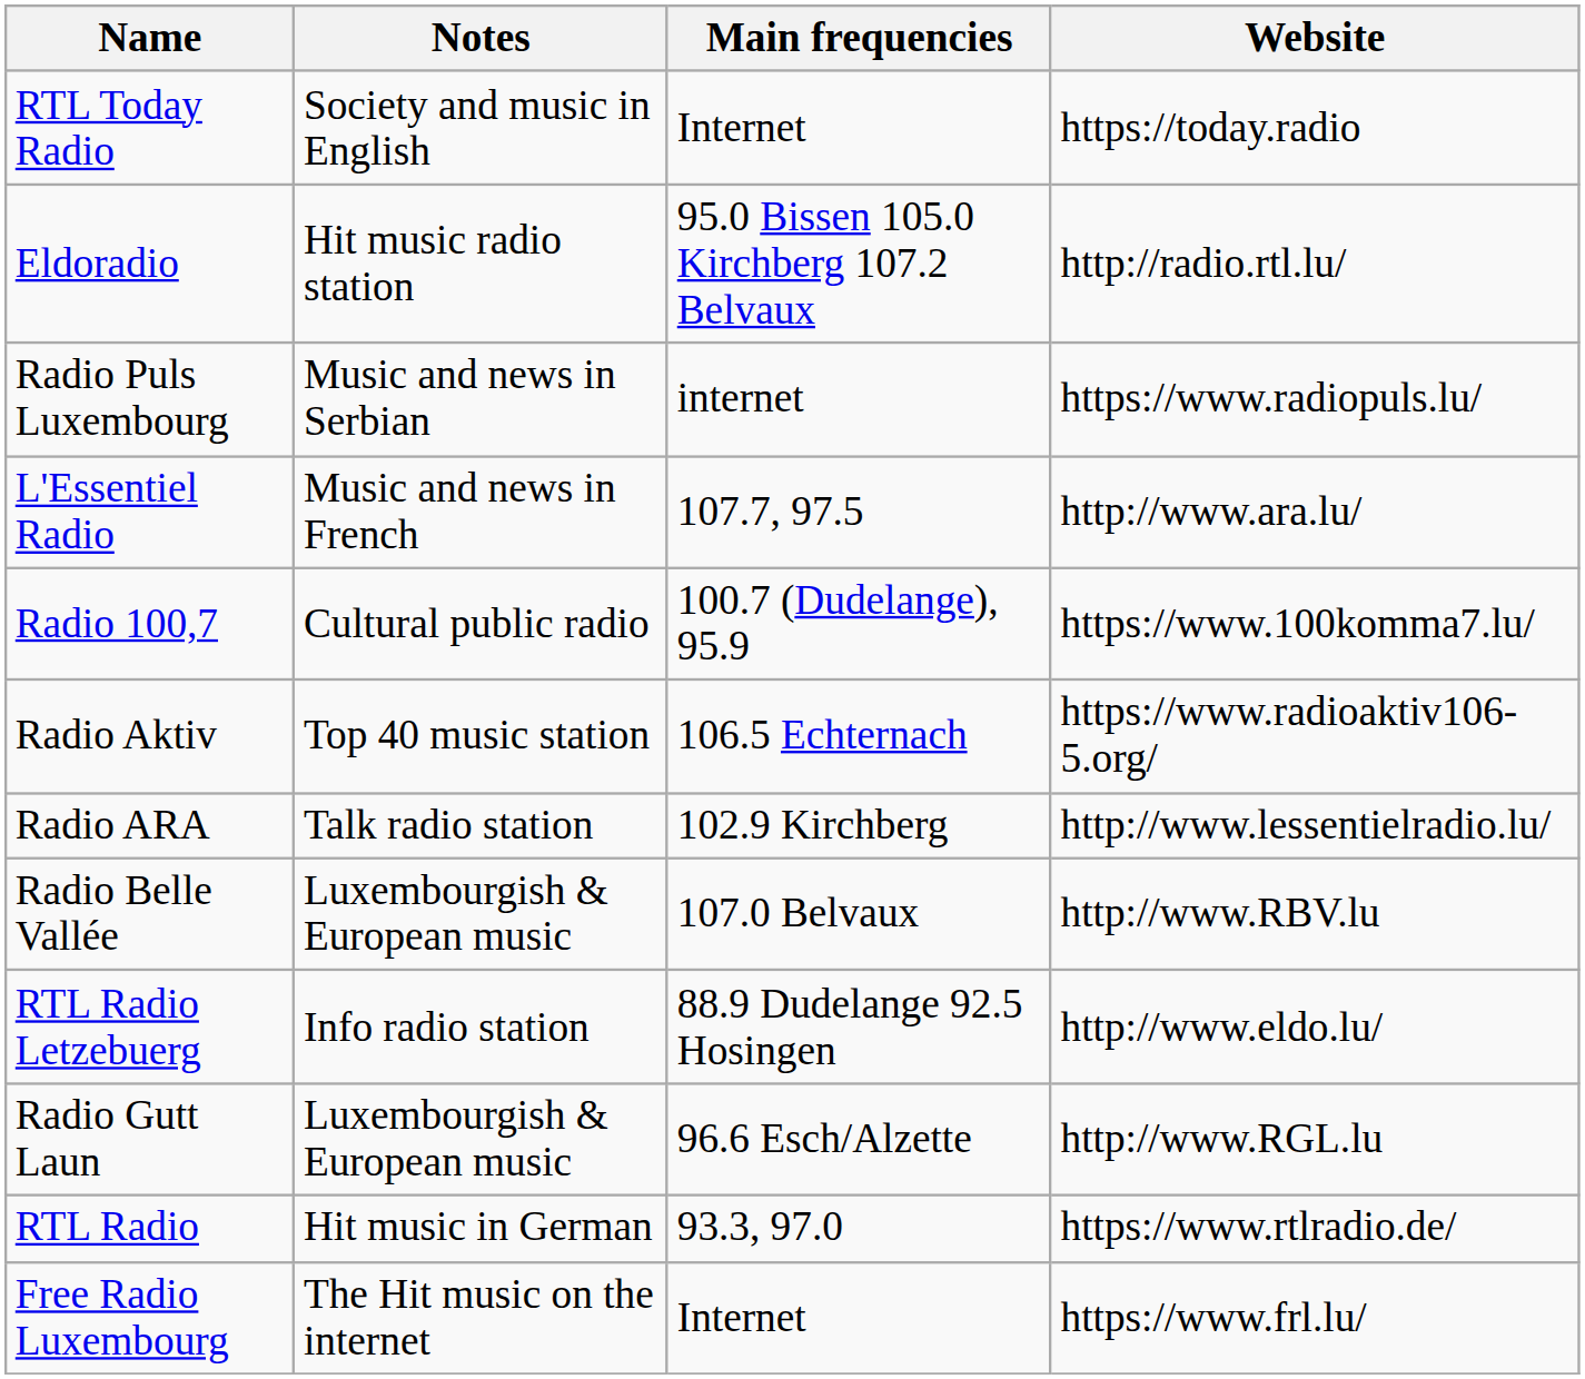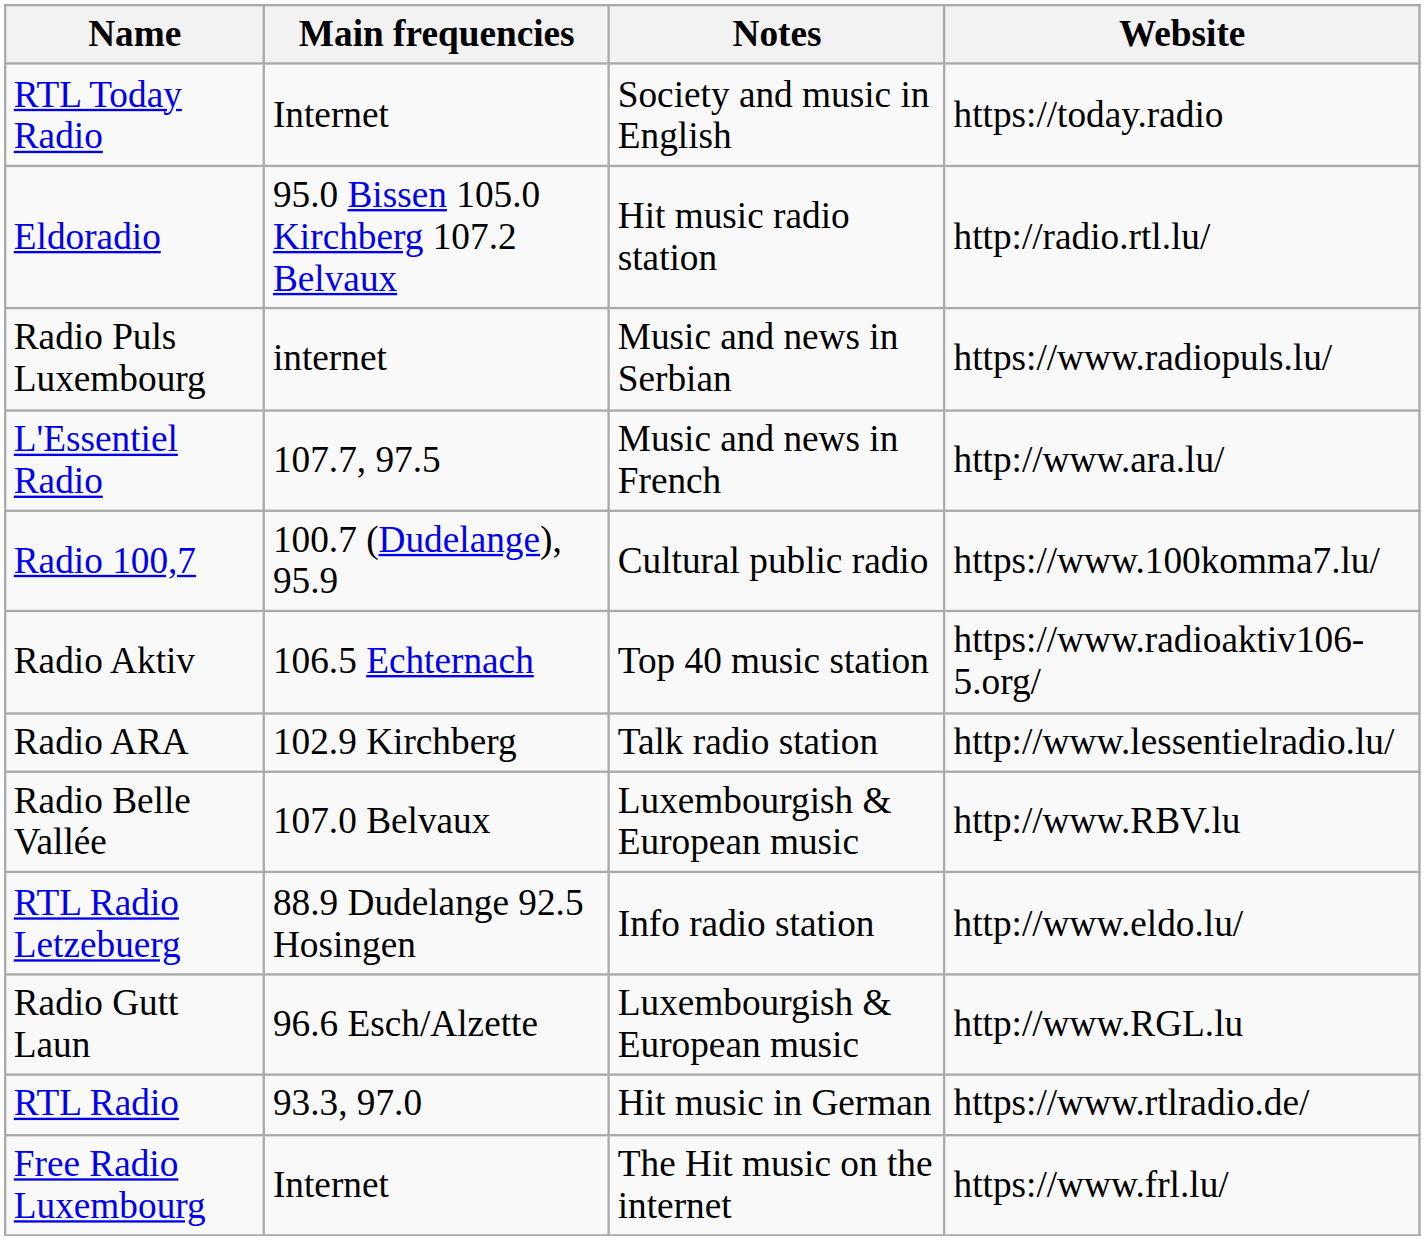columns swapped: Main frequencies <-> Notes
